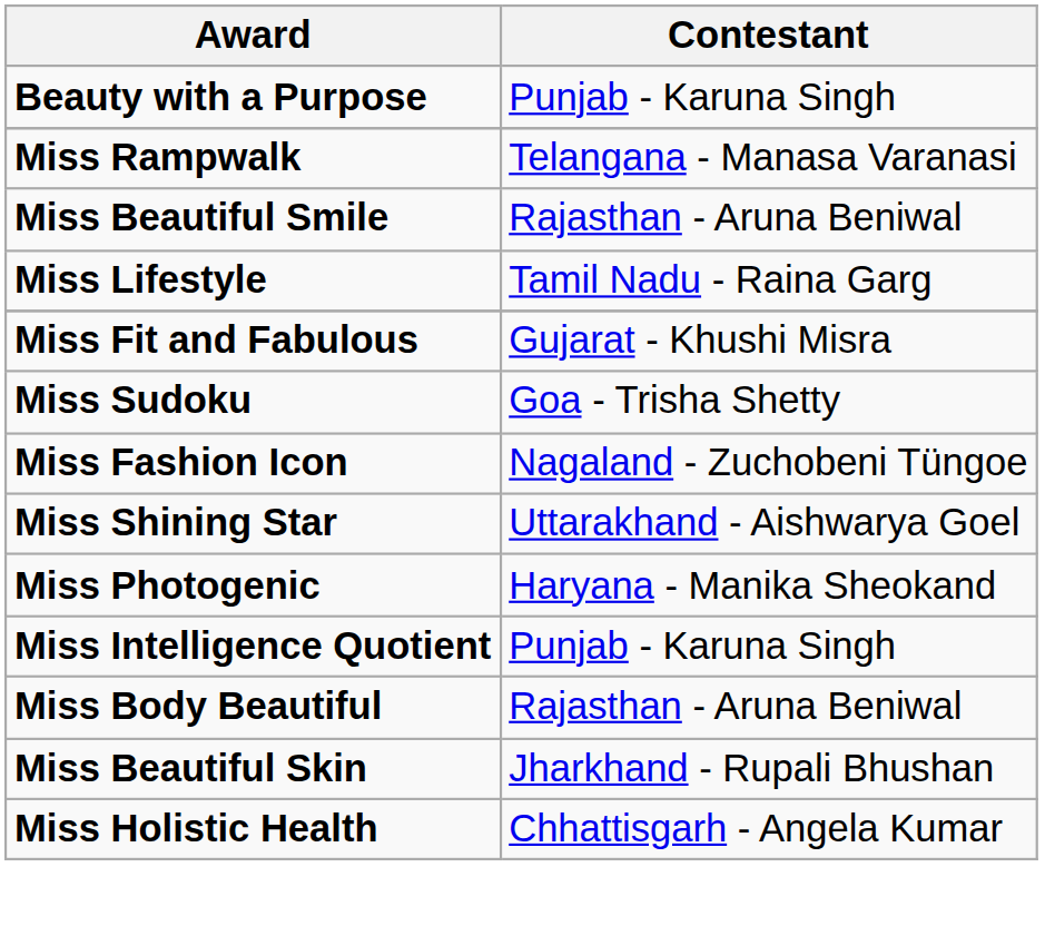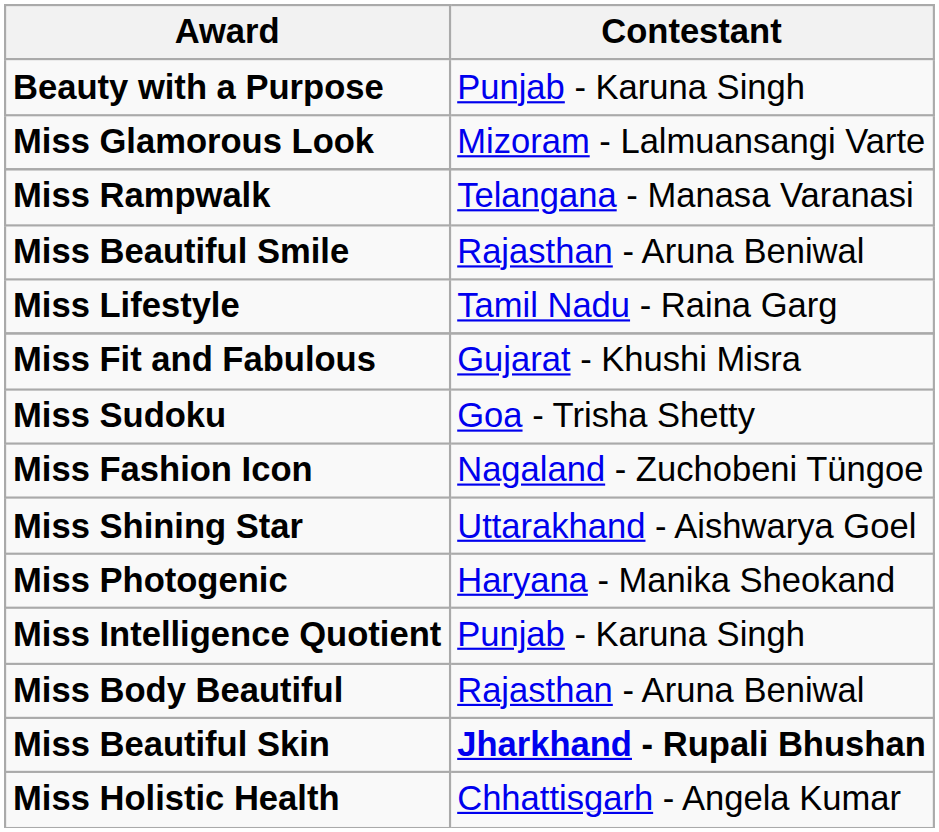+ row: Miss Glamorous Look | Mizoram - Lalmuansangi Varte
Miss Beautiful Skin | Contestant: normal -> bold
